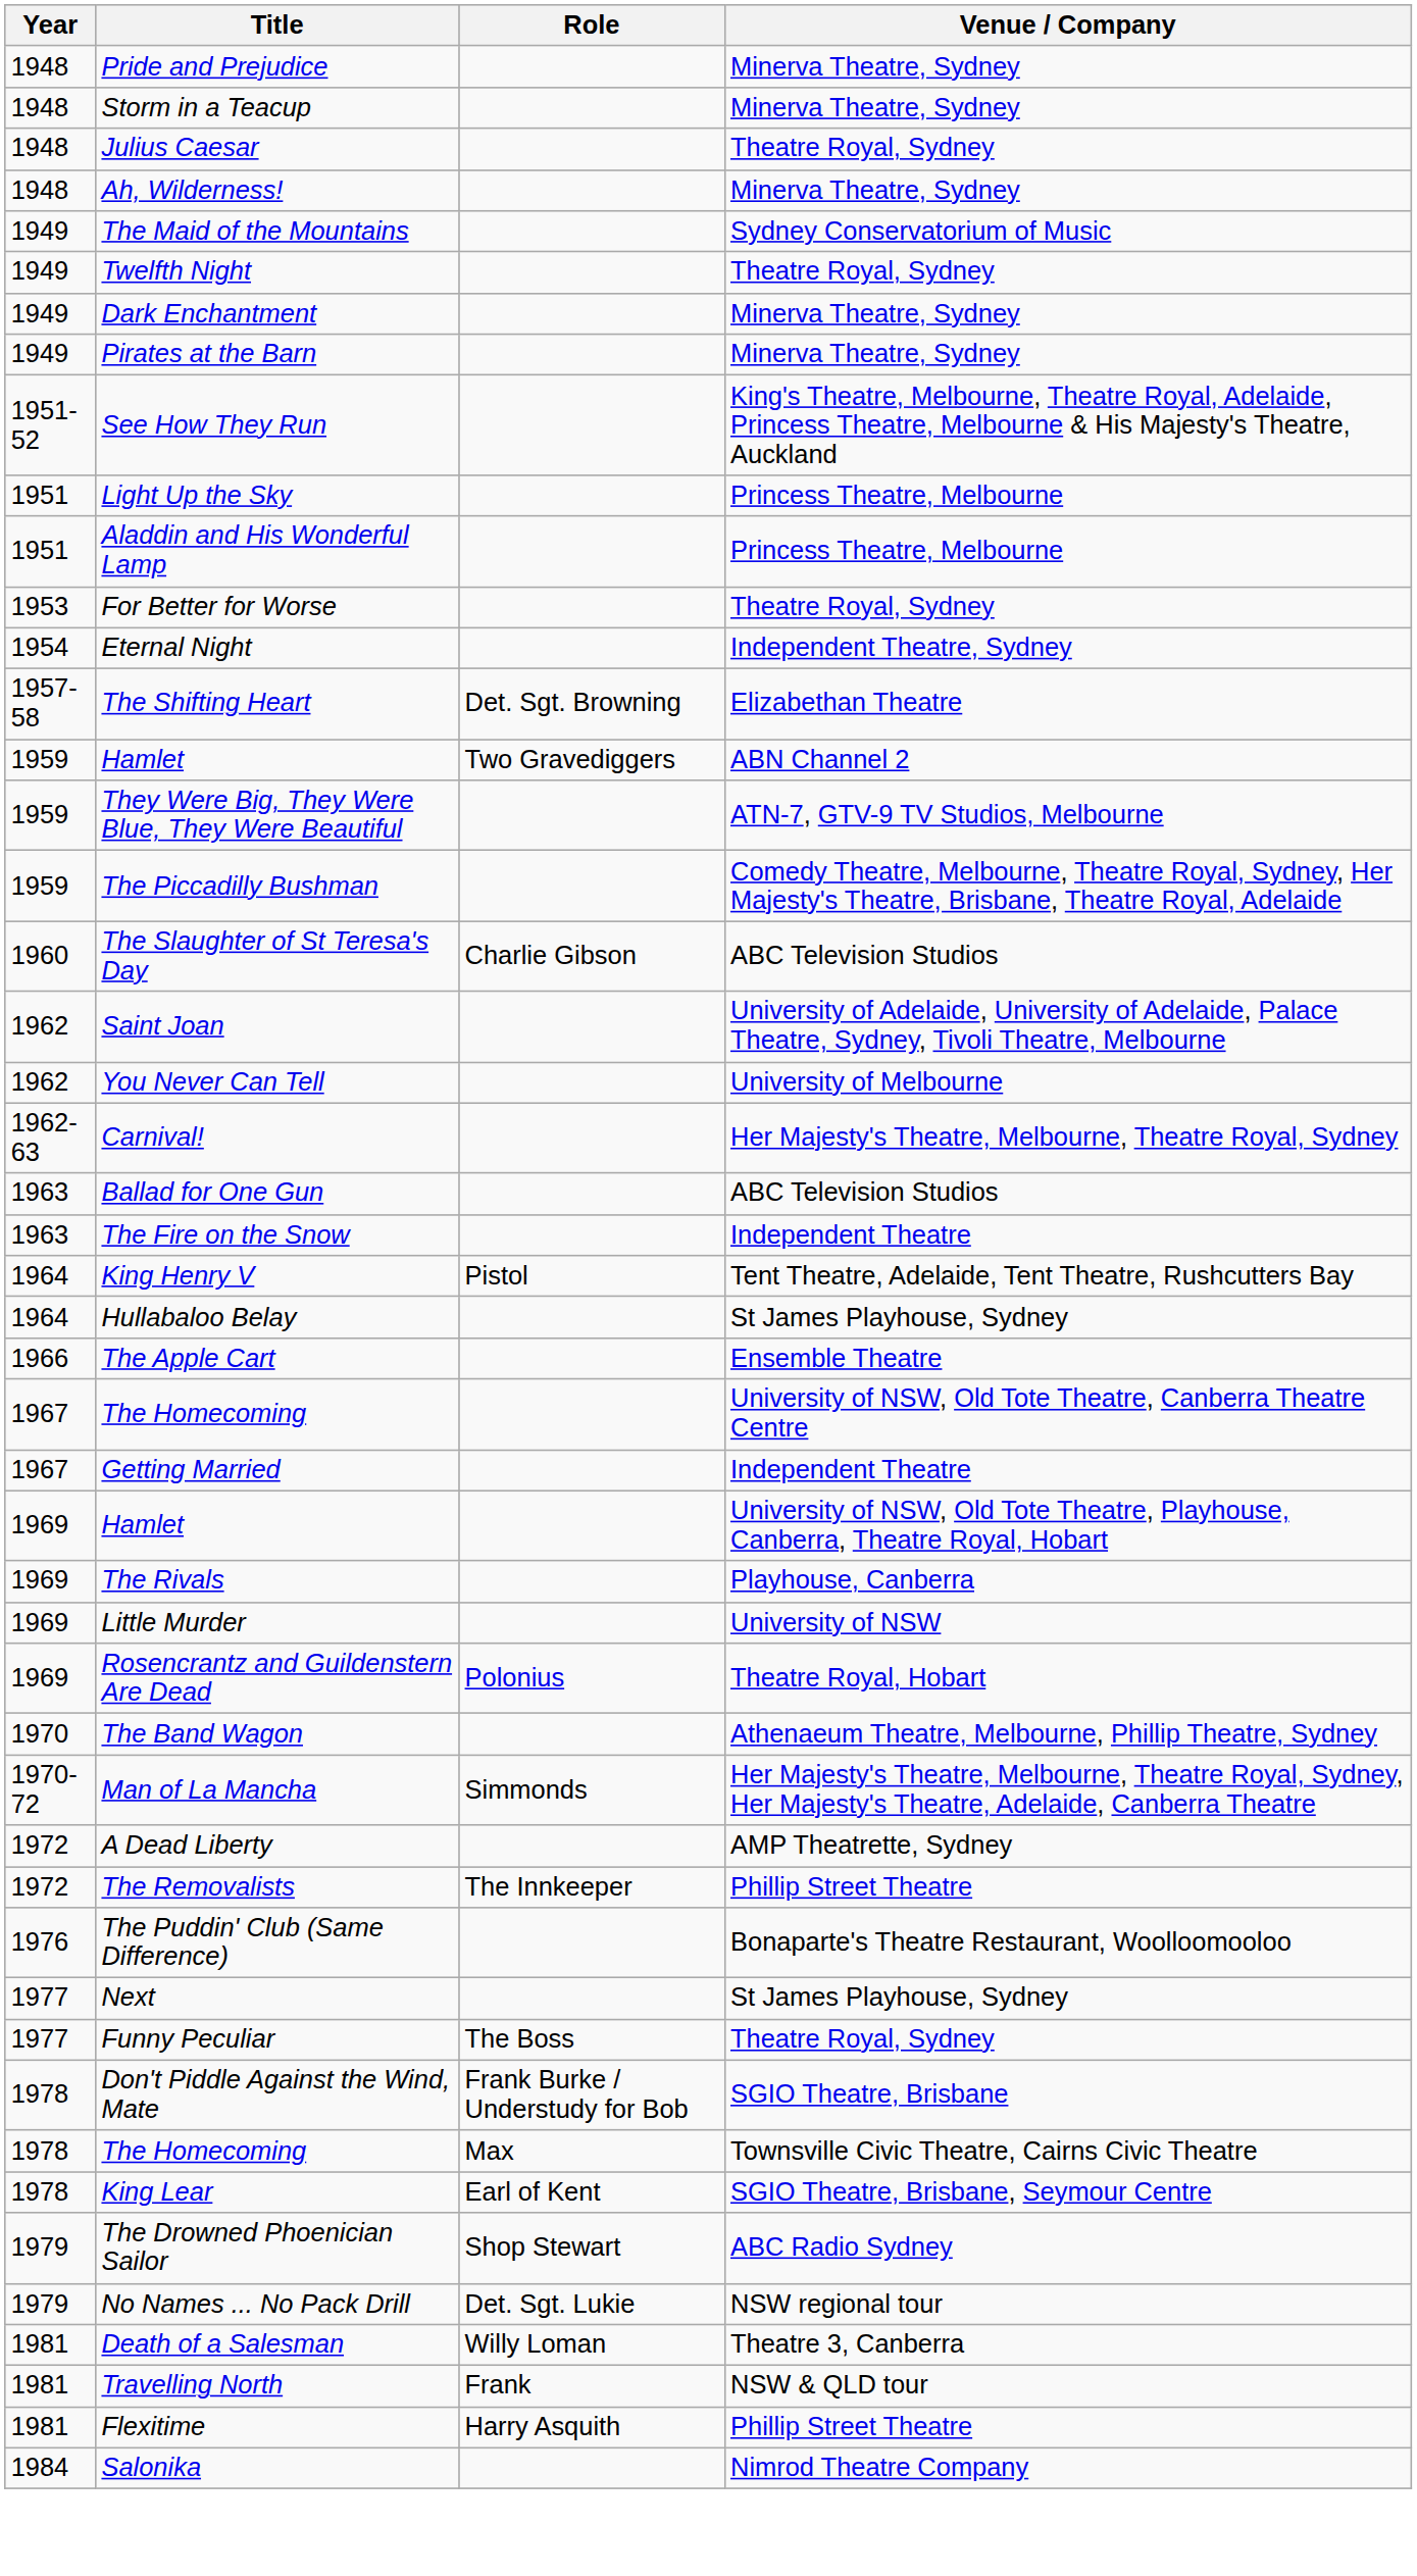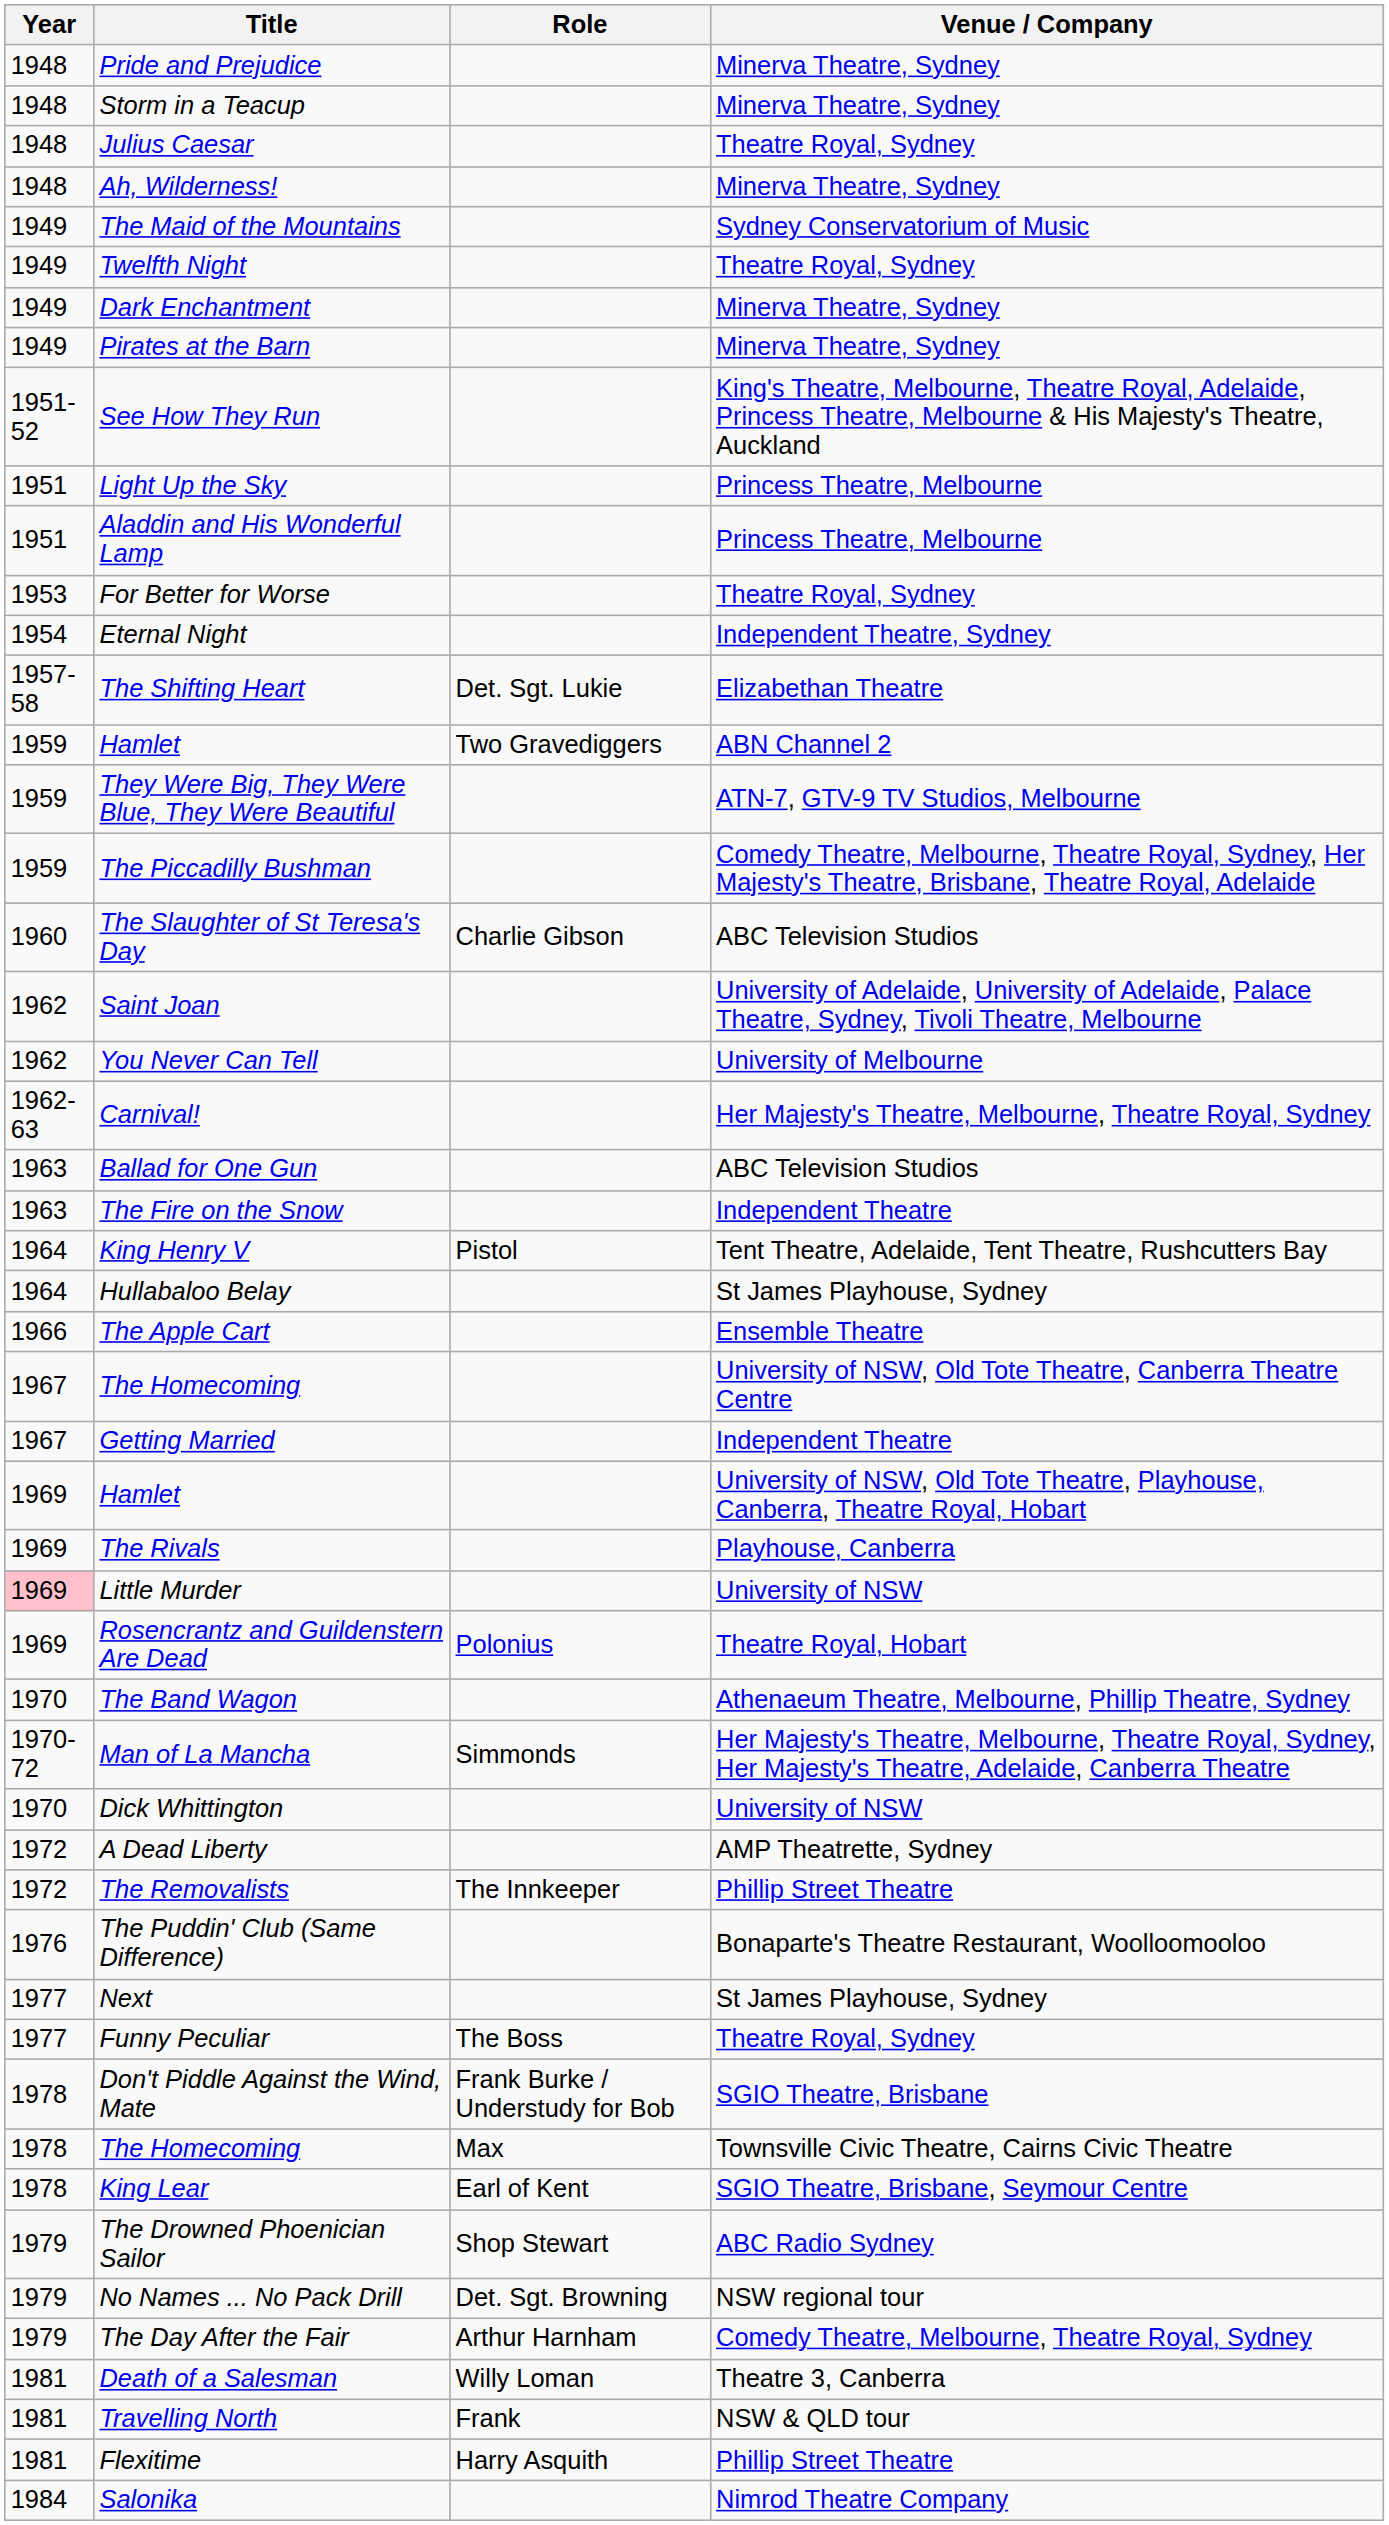The Shifting Heart | Role: Det. Sgt. Browning -> Det. Sgt. Lukie
Little Murder | Year: no background -> pink background
+ row: 1970 | Dick Whittington | University of NSW
No Names ... No Pack Drill | Role: Det. Sgt. Lukie -> Det. Sgt. Browning
+ row: 1979 | The Day After the Fair | Arthur Harnham | Comedy Theatre, Melbourne, Theatre Royal, Sydney
